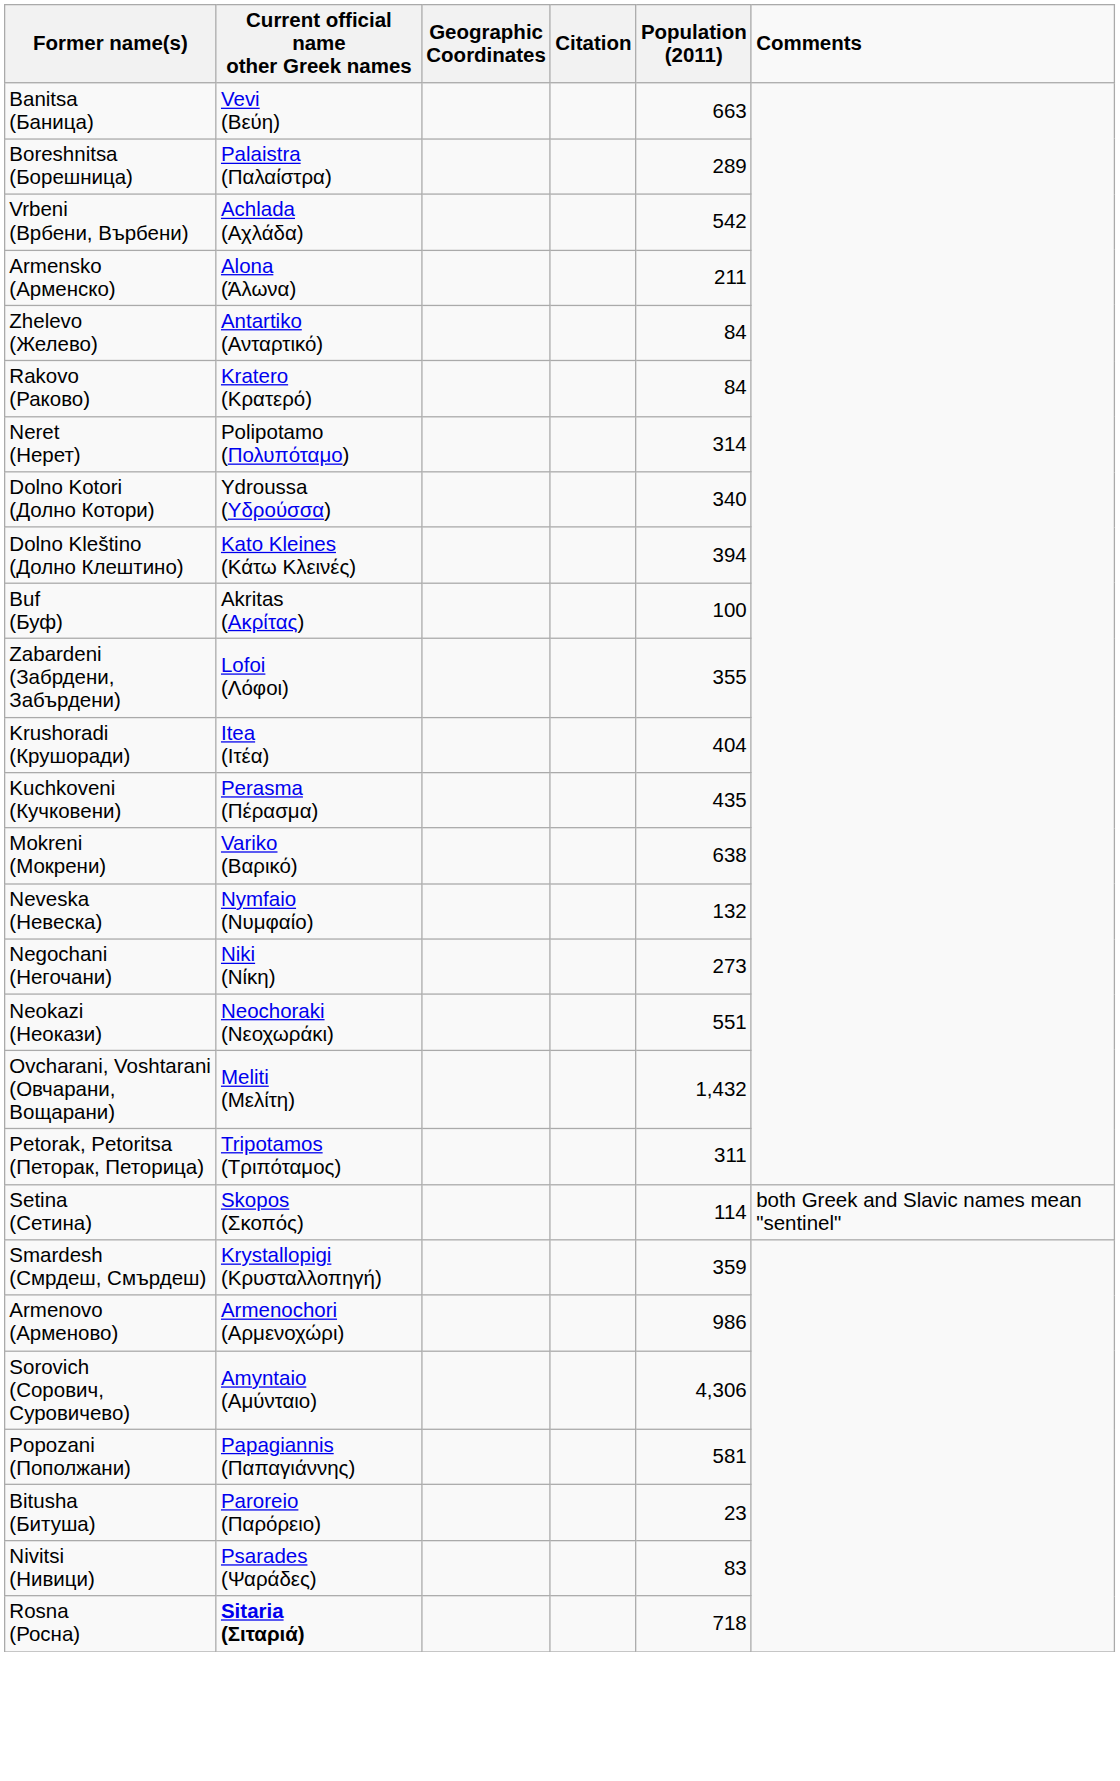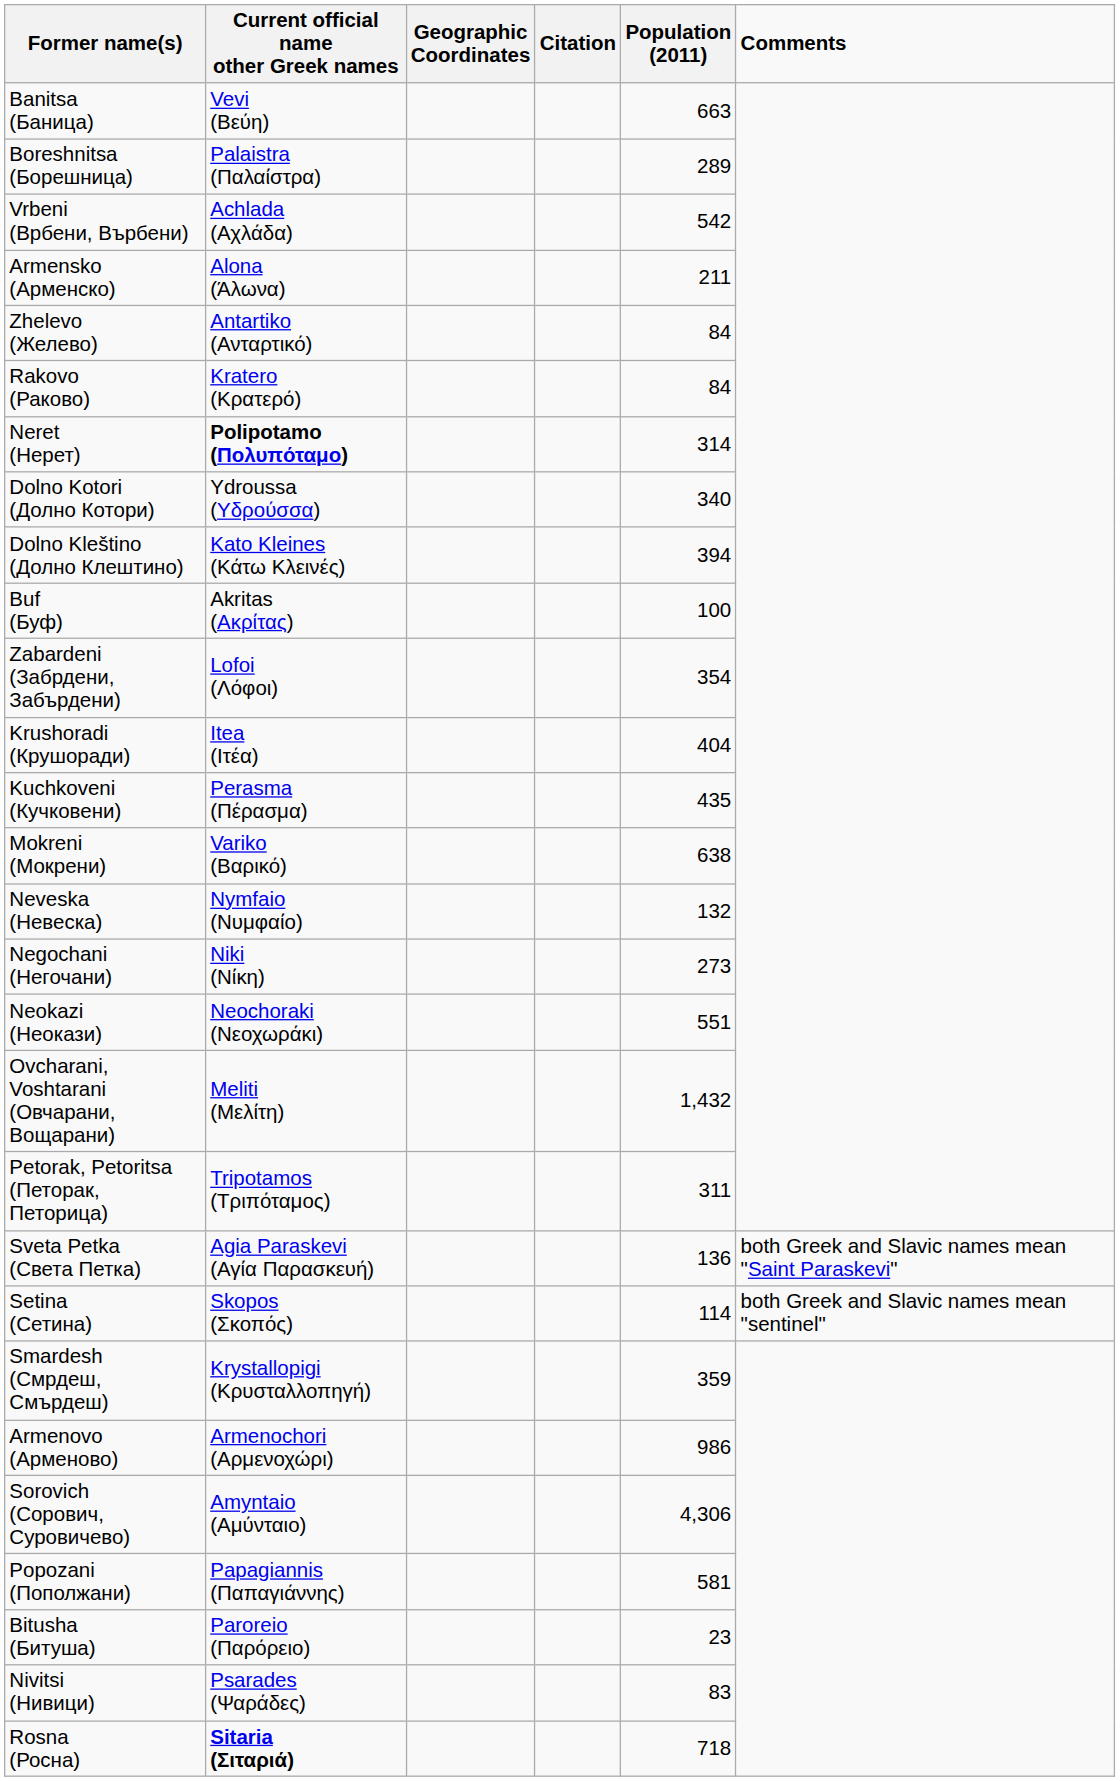Neret (Нерет) | Current official name other Greek names: normal -> bold
Zabardeni (Забрдени, Забърдени) | Population (2011): 355 -> 354
+ row: Sveta Petka (Света Петка) | Agia Paraskevi (Αγία Παρασκευή) | 136 | both Greek and Slavic names mean "Saint Paraskevi"
